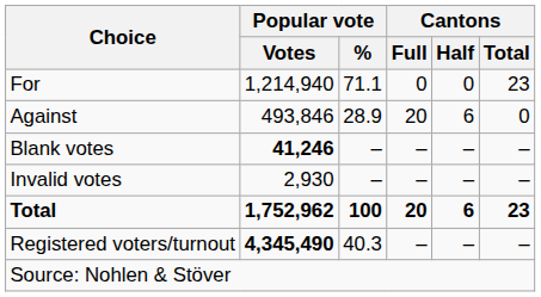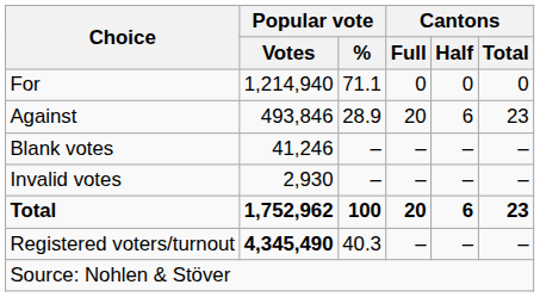For | Cantons / Total: 23 -> 0
Against | Cantons / Total: 0 -> 23
Blank votes | Popular vote / Votes: bold -> normal
